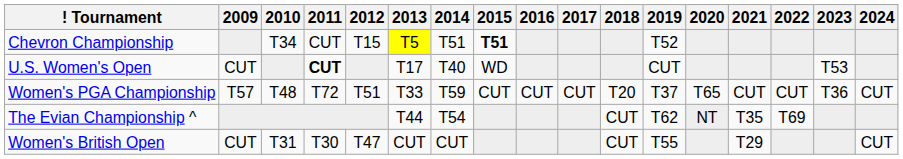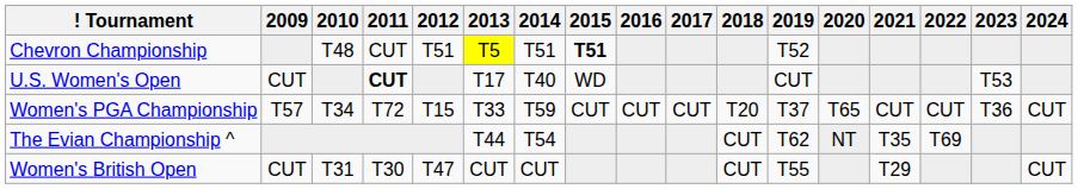Chevron Championship | 2010: T34 -> T48
Chevron Championship | 2012: T15 -> T51
Women's PGA Championship | 2010: T48 -> T34
Women's PGA Championship | 2012: T51 -> T15
